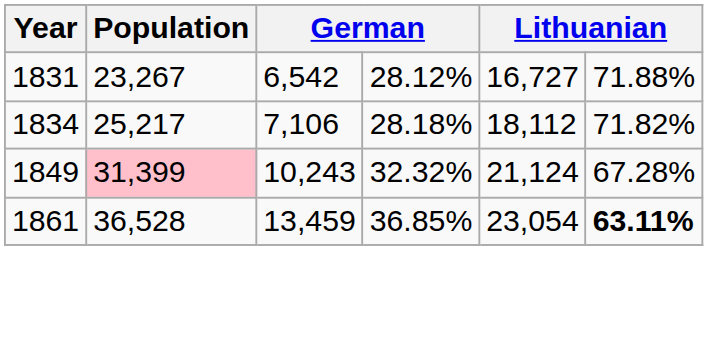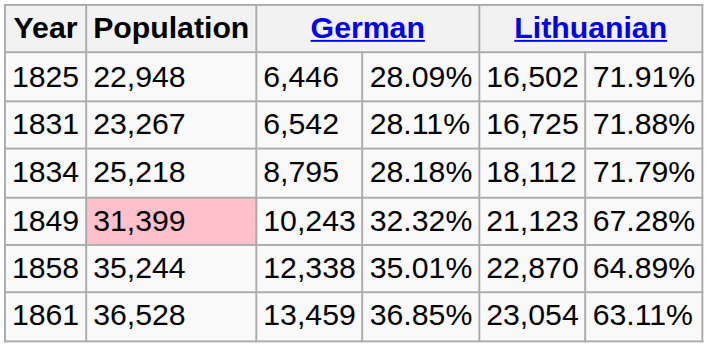+ row: 1825 | 22,948 | 6,446 | 28.09% | 16,502 | 71.91%
1831 | column 4: 28.12% -> 28.11%
1831 | column 5: 16,727 -> 16,725
1834 | Population: 25,217 -> 25,218
1834 | column 3: 7,106 -> 8,795
1834 | column 6: 71.82% -> 71.79%
1849 | column 5: 21,124 -> 21,123
+ row: 1858 | 35,244 | 12,338 | 35.01% | 22,870 | 64.89%
1861 | column 6: bold -> normal
